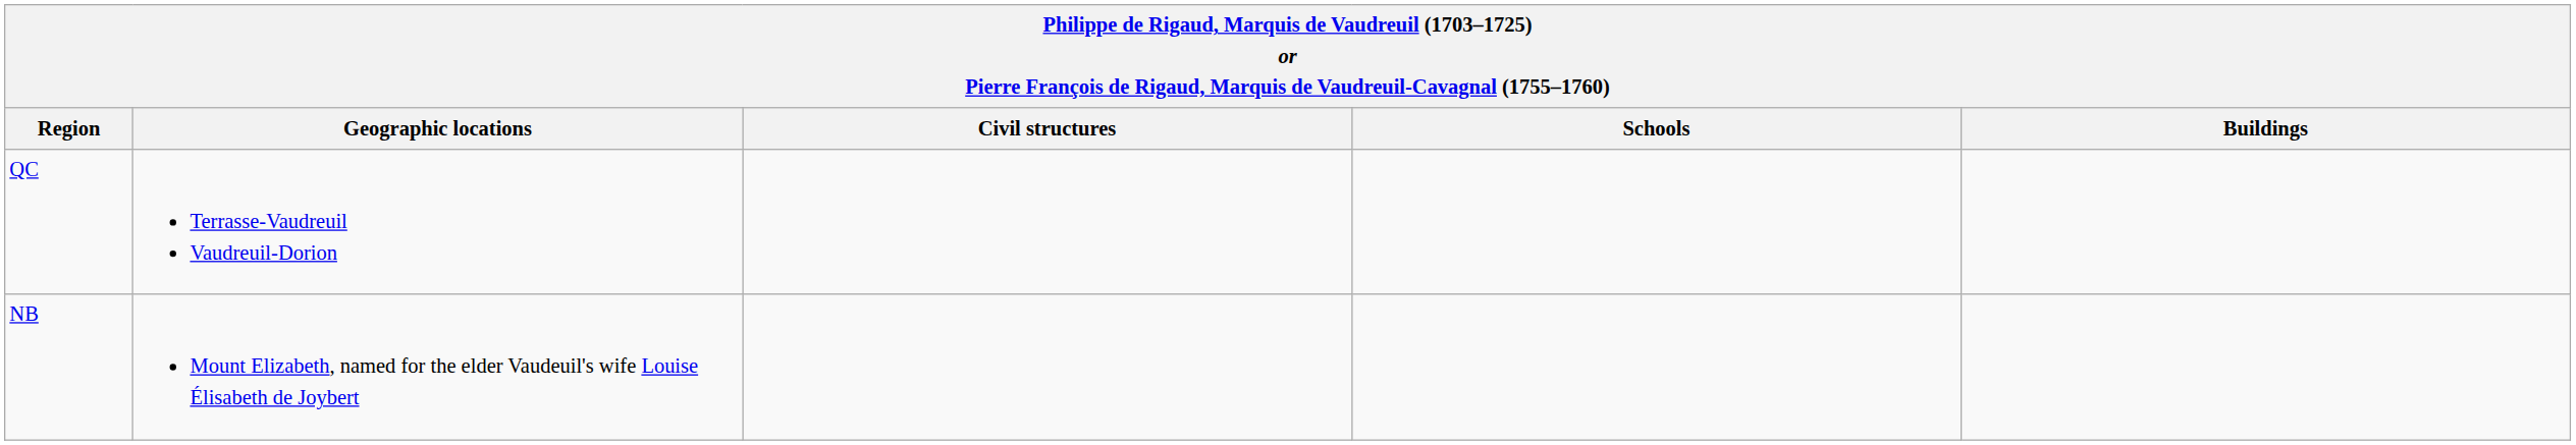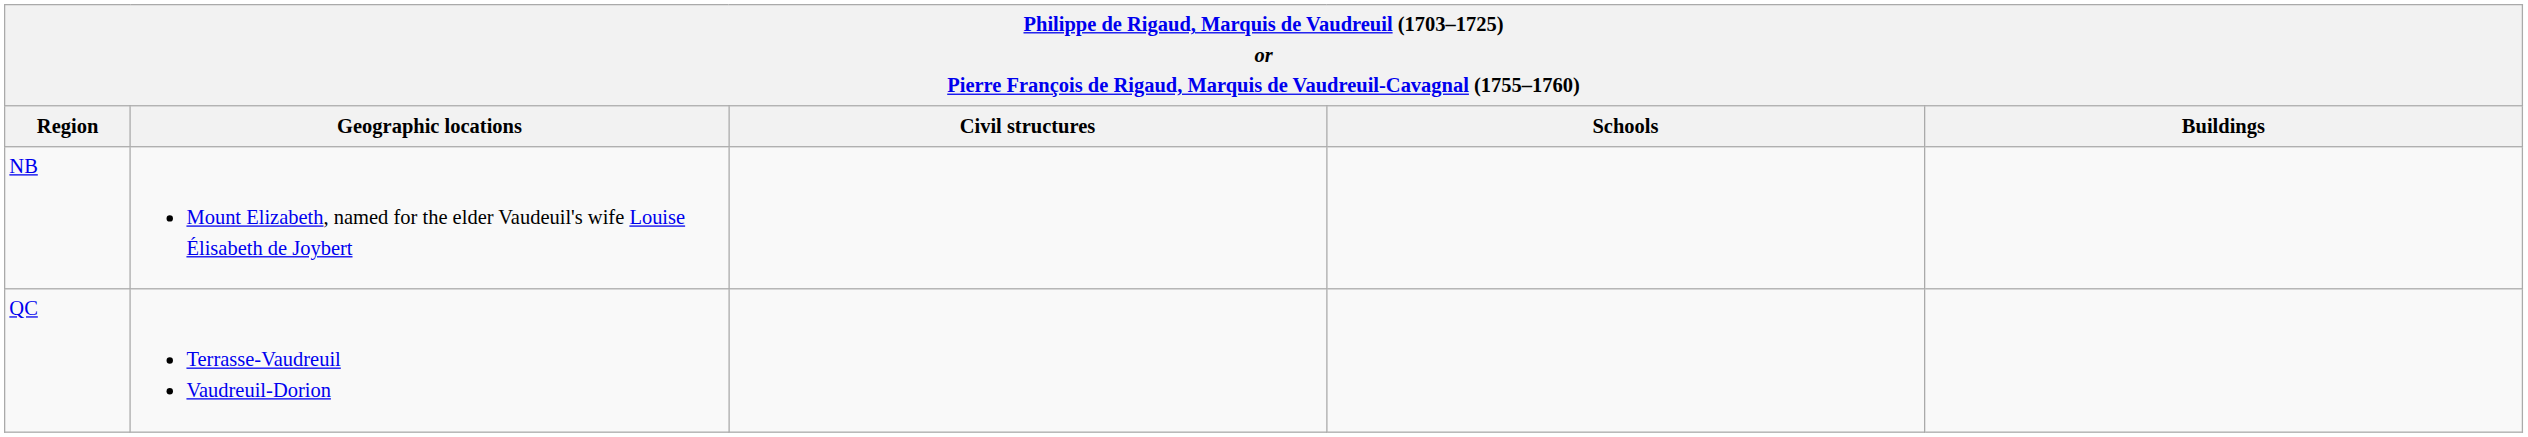rows swapped: NB <-> QC
